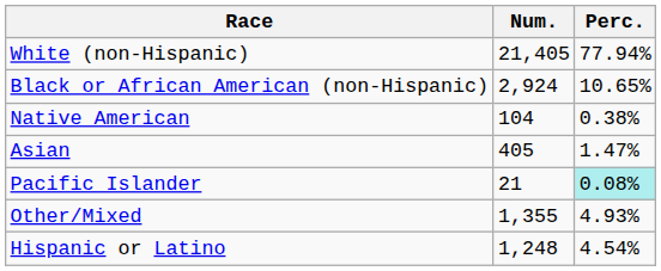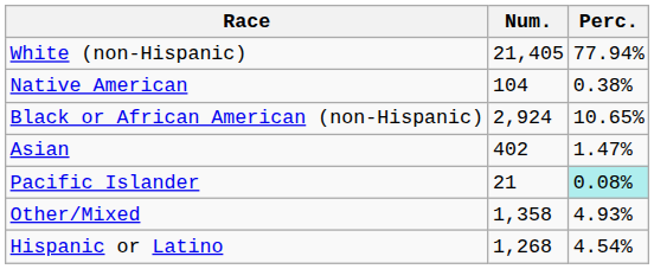rows swapped: Black or African American (non-Hispanic) <-> Native American
Asian | Num.: 405 -> 402
Other/Mixed | Num.: 1,355 -> 1,358
Hispanic or Latino | Num.: 1,248 -> 1,268
